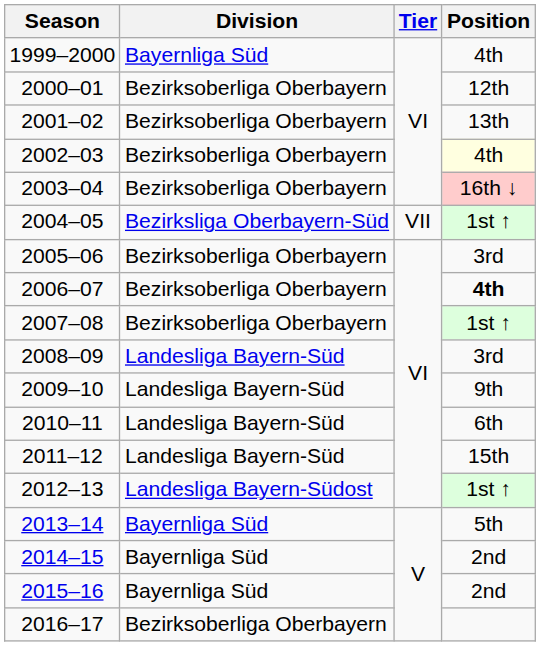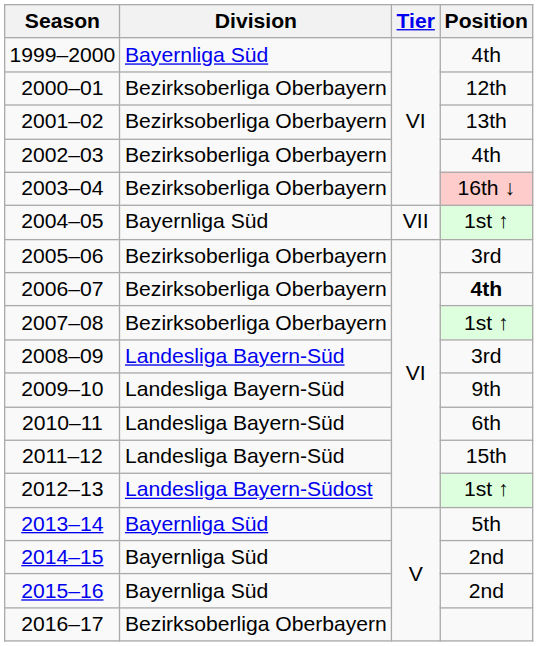2002–03 | Position: lightyellow background -> no background
2004–05 | Division: Bezirksliga Oberbayern-Süd -> Bayernliga Süd
